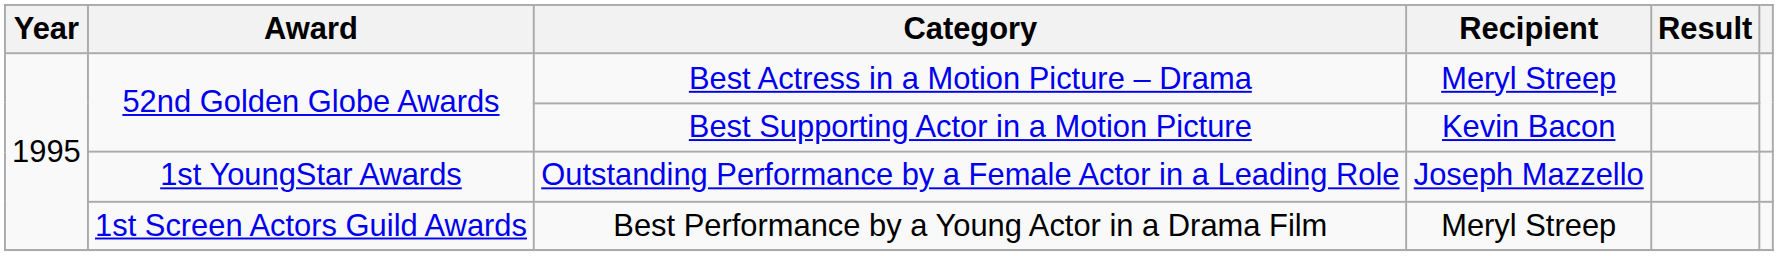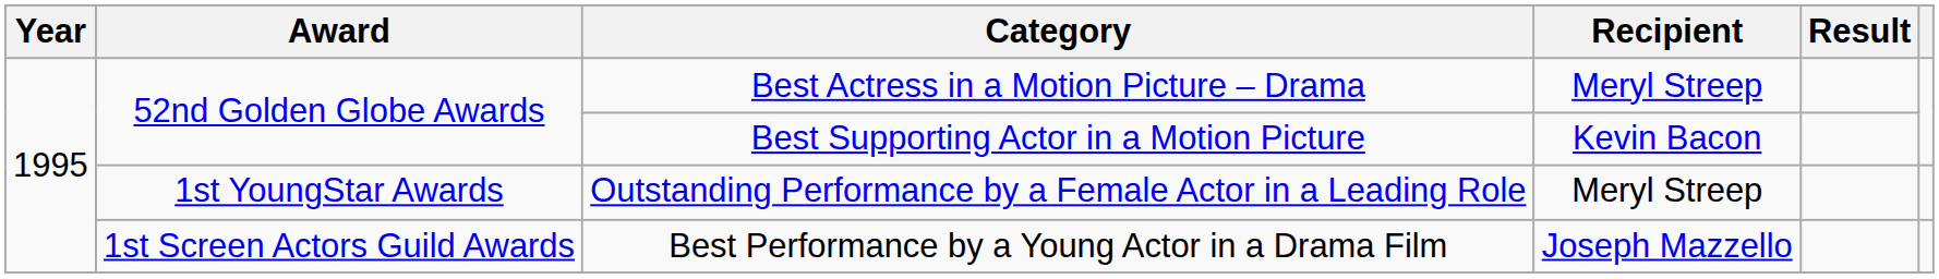Outstanding Performance by a Female Actor in a Leading Role | Recipient: Joseph Mazzello -> Meryl Streep
Best Performance by a Young Actor in a Drama Film | Recipient: Meryl Streep -> Joseph Mazzello
